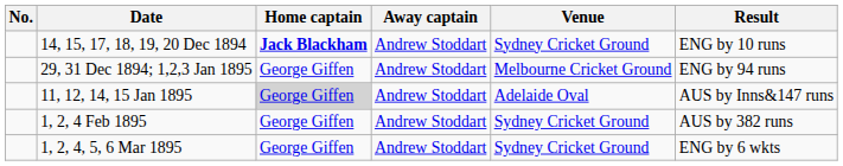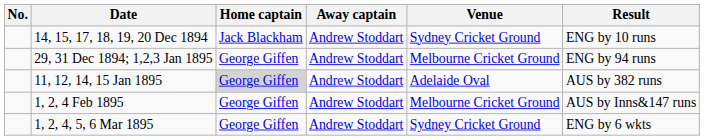14, 15, 17, 18, 19, 20 Dec 1894 | Home captain: bold -> normal
11, 12, 14, 15 Jan 1895 | Result: AUS by Inns&147 runs -> AUS by 382 runs
1, 2, 4 Feb 1895 | Venue: Sydney Cricket Ground -> Melbourne Cricket Ground
1, 2, 4 Feb 1895 | Result: AUS by 382 runs -> AUS by Inns&147 runs
